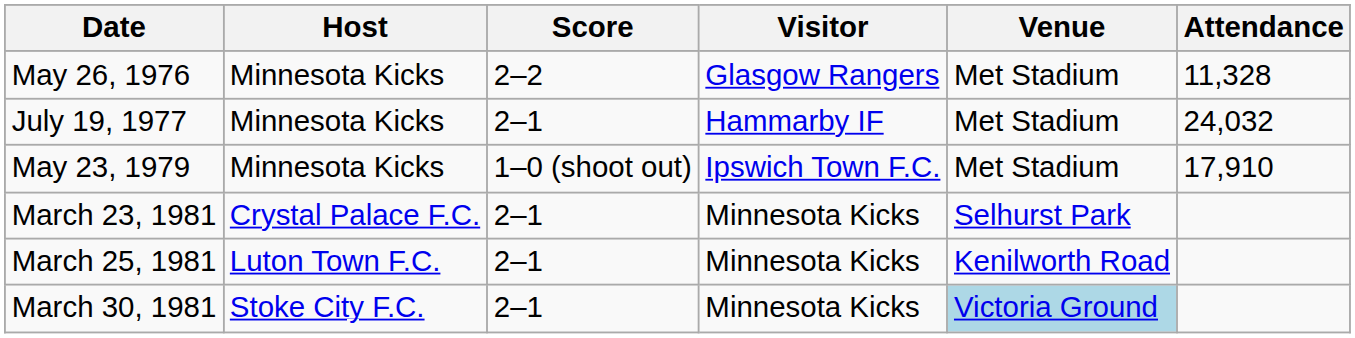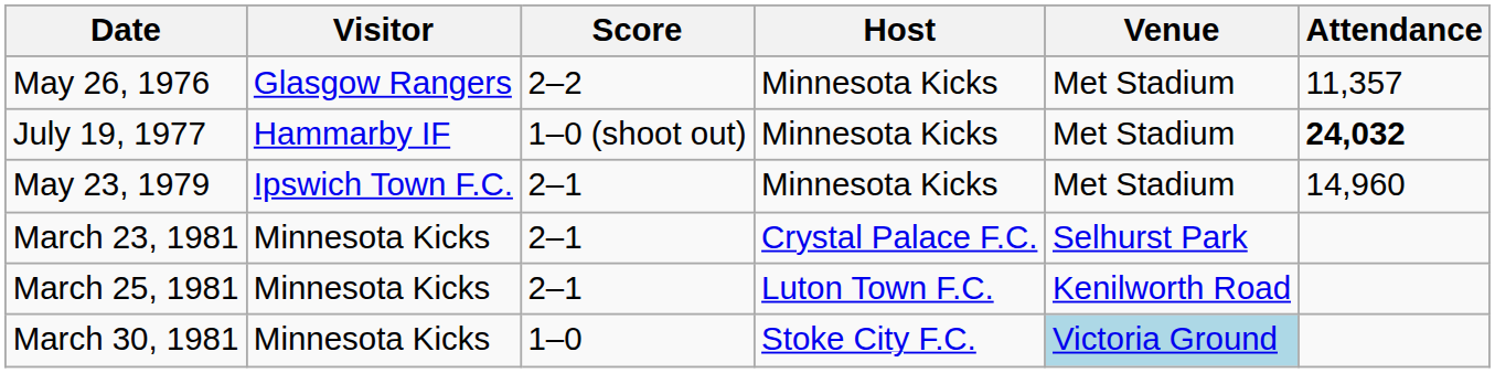columns swapped: Visitor <-> Host
May 26, 1976 | Attendance: 11,328 -> 11,357
July 19, 1977 | Score: 2–1 -> 1–0 (shoot out)
July 19, 1977 | Attendance: normal -> bold
May 23, 1979 | Score: 1–0 (shoot out) -> 2–1
May 23, 1979 | Attendance: 17,910 -> 14,960
March 30, 1981 | Score: 2–1 -> 1–0
